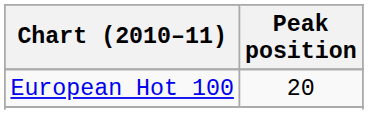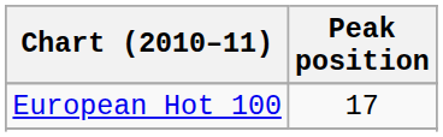European Hot 100 | Peak position: 20 -> 17
